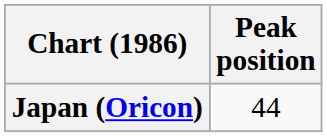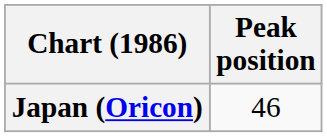Japan (Oricon) | Peak position: 44 -> 46
